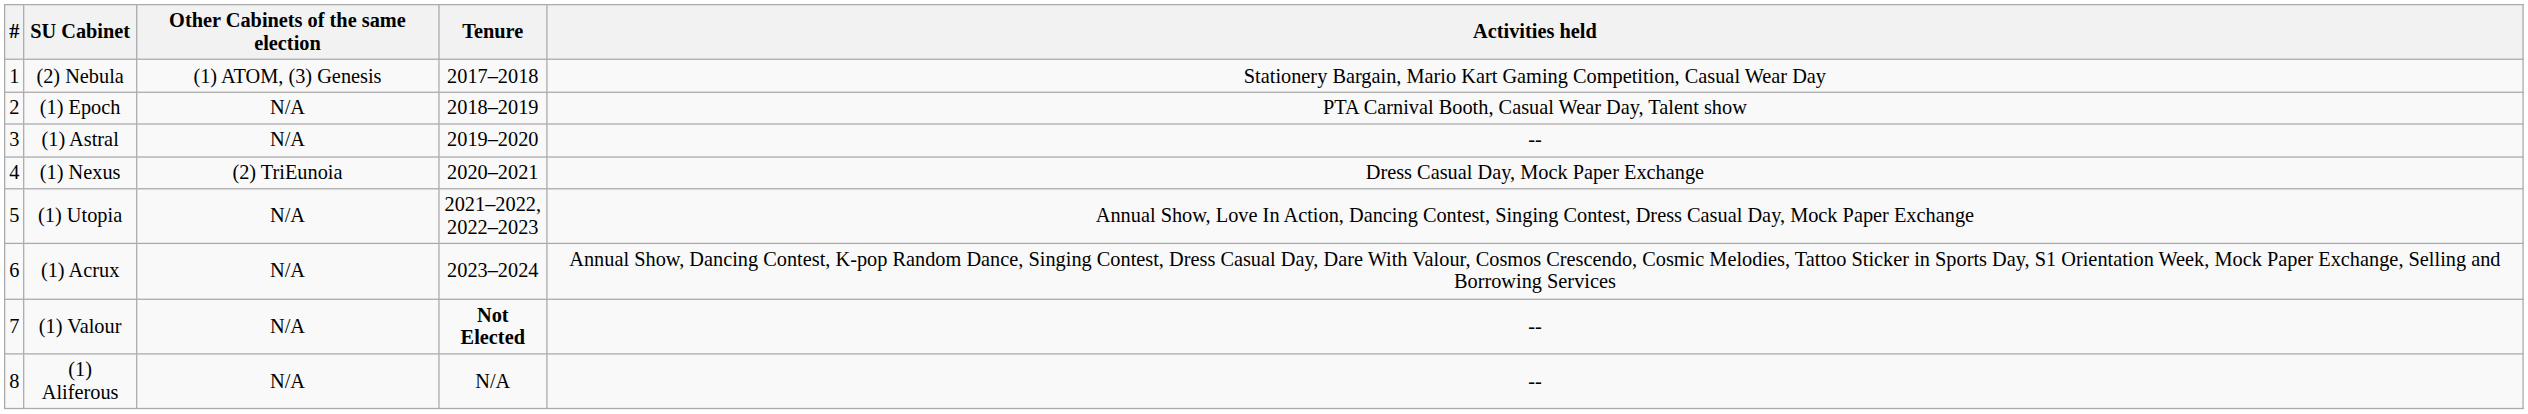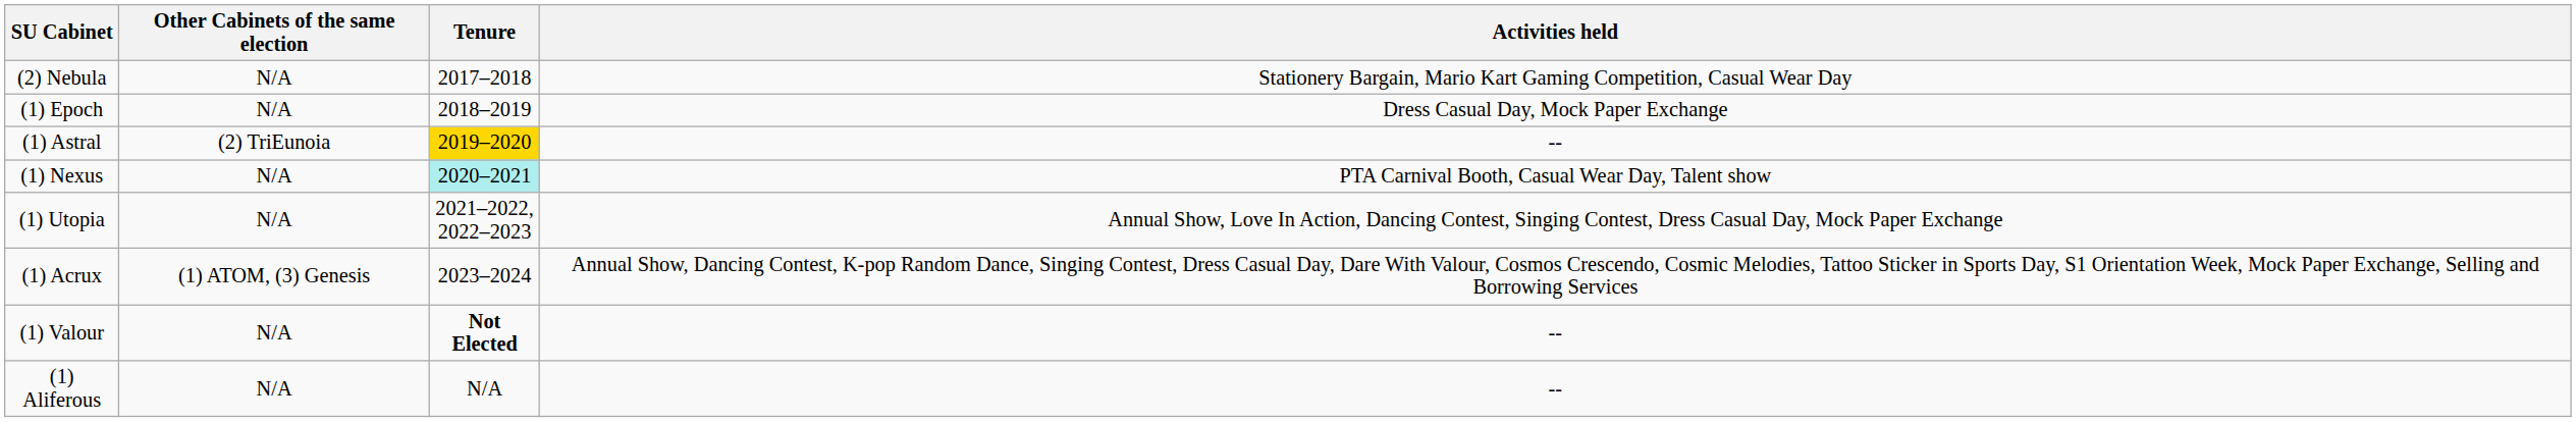- column: # | 1 | 2 | 3 | 4 | 5 | 6 | 7 | 8
(2) Nebula | Other Cabinets of the same election: (1) ATOM, (3) Genesis -> N/A
(1) Epoch | Activities held: PTA Carnival Booth, Casual Wear Day, Talent show -> Dress Casual Day, Mock Paper Exchange
(1) Astral | Other Cabinets of the same election: N/A -> (2) TriEunoia
(1) Astral | Tenure: no background -> gold background
(1) Nexus | Other Cabinets of the same election: (2) TriEunoia -> N/A
(1) Nexus | Tenure: no background -> paleturquoise background
(1) Nexus | Activities held: Dress Casual Day, Mock Paper Exchange -> PTA Carnival Booth, Casual Wear Day, Talent show
(1) Acrux | Other Cabinets of the same election: N/A -> (1) ATOM, (3) Genesis
